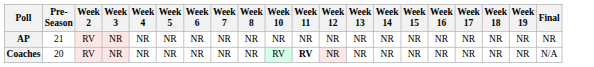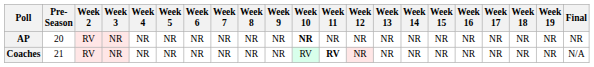+ column: Week 9 | NR | NR
AP | Pre- Season: 21 -> 20
AP | Week 10: normal -> bold
Coaches | Pre- Season: 20 -> 21
